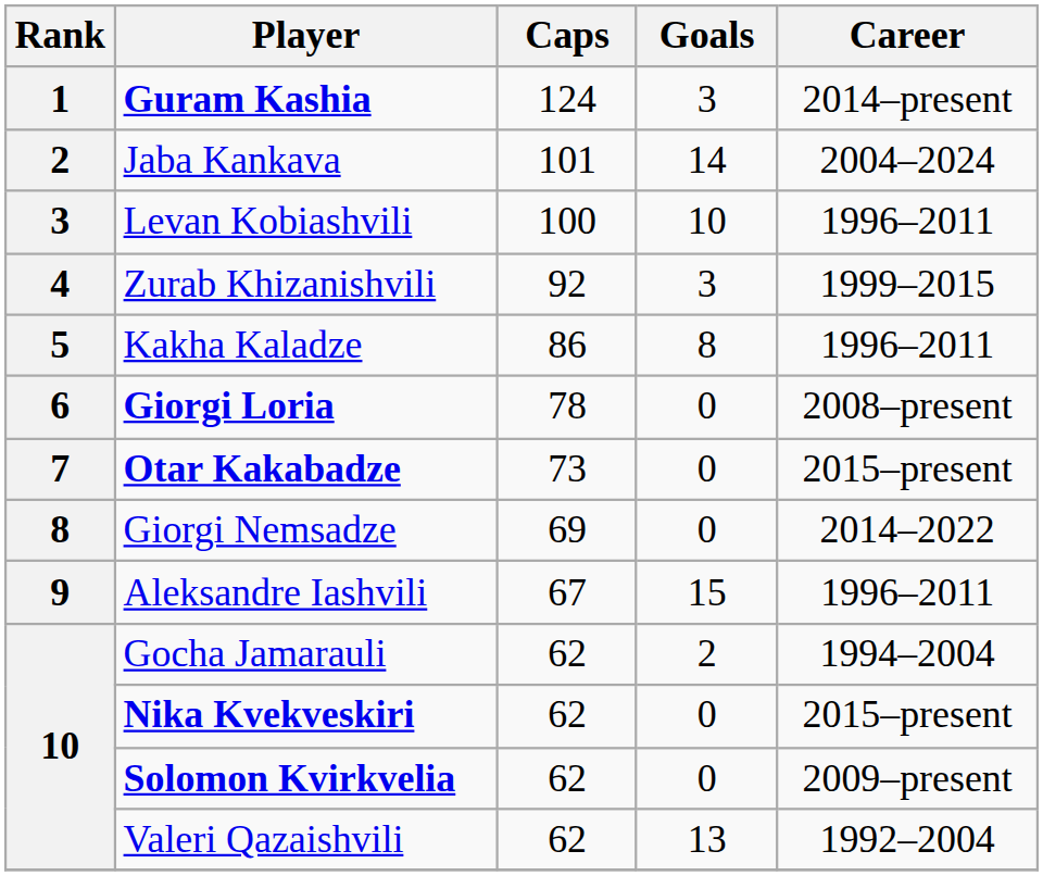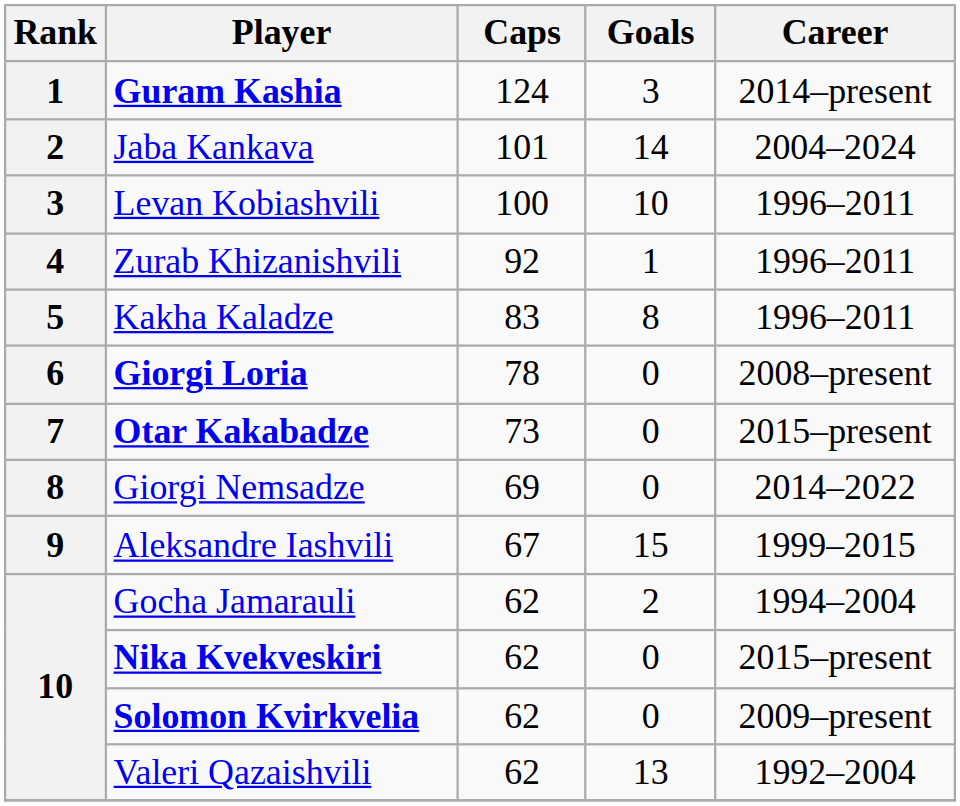Zurab Khizanishvili | Goals: 3 -> 1
Zurab Khizanishvili | Career: 1999–2015 -> 1996–2011
Kakha Kaladze | Caps: 86 -> 83
Aleksandre Iashvili | Career: 1996–2011 -> 1999–2015
